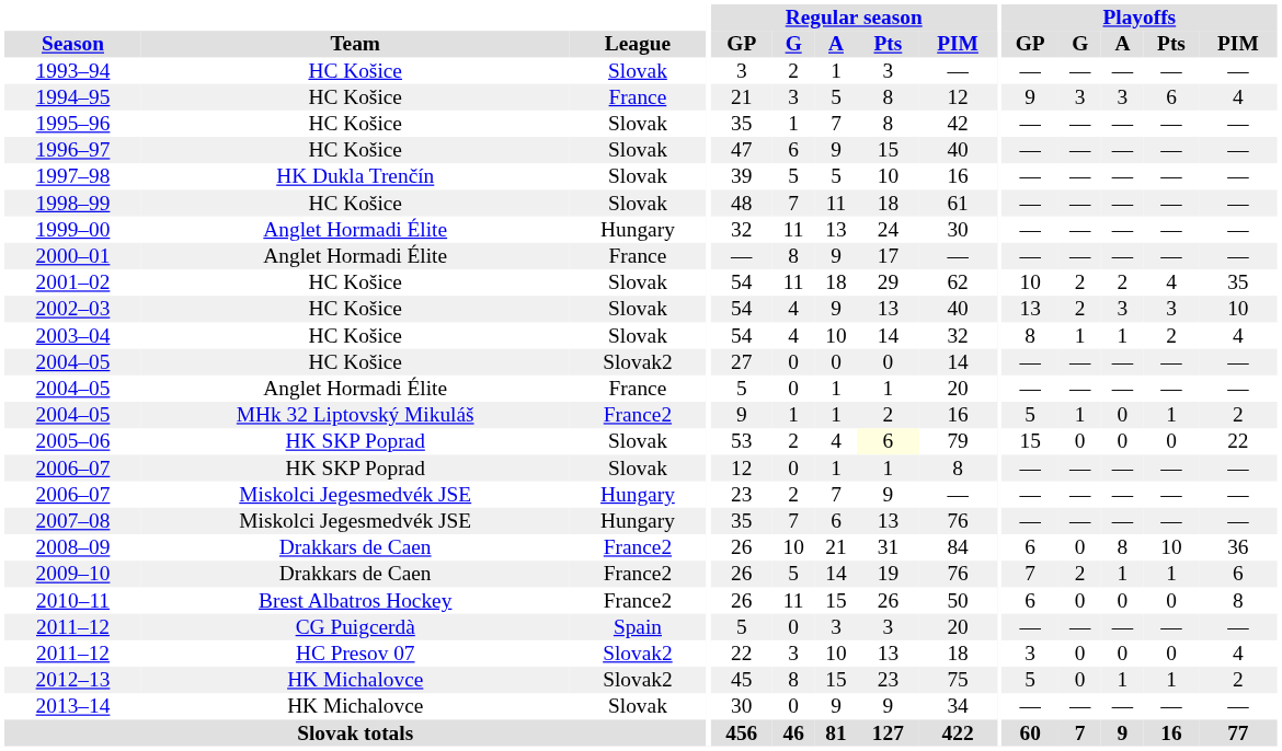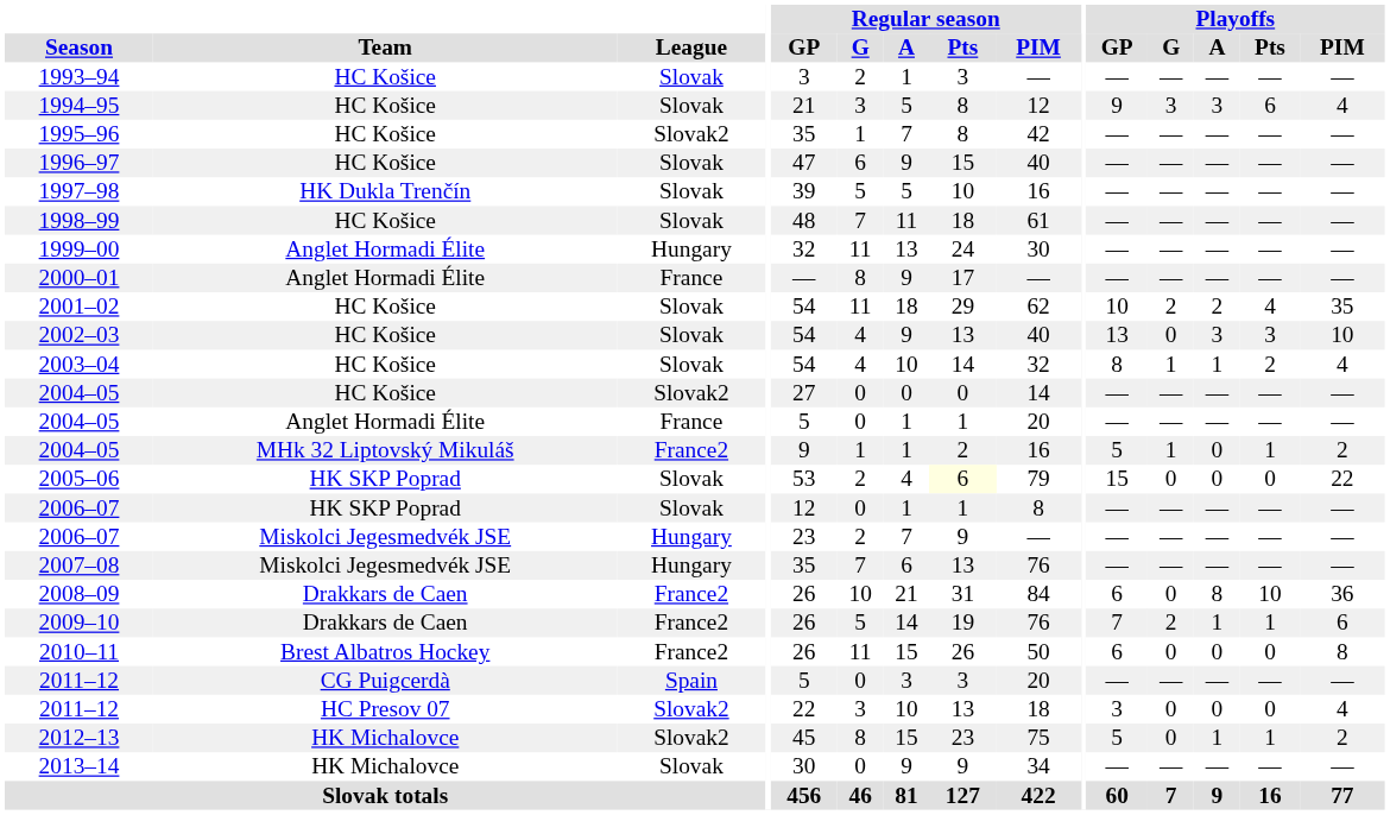1994–95 | League: France -> Slovak
1995–96 | League: Slovak -> Slovak2
2002–03 | Playoffs / G: 2 -> 0
